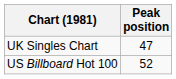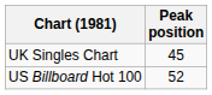UK Singles Chart | Peak position: 47 -> 45
